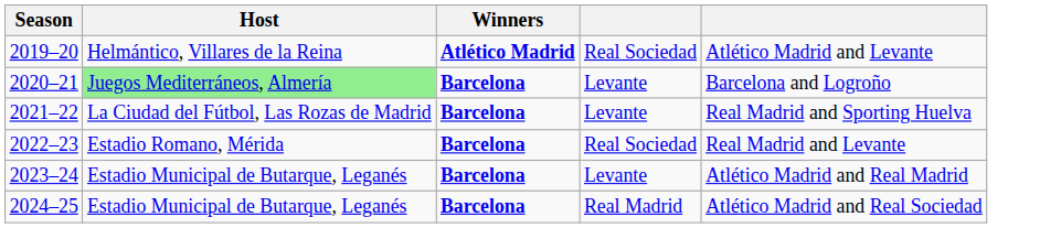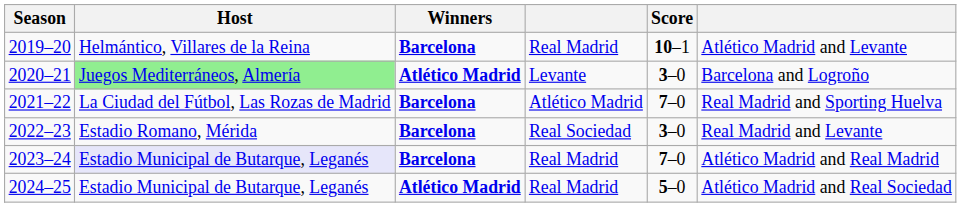+ column: Score | 10–1 | 3–0 | 7–0 | 3–0 | 7–0 | 5–0
2019–20 | Winners: Atlético Madrid -> Barcelona
2019–20 | column 4: Real Sociedad -> Real Madrid
2020–21 | Winners: Barcelona -> Atlético Madrid
2021–22 | column 4: Levante -> Atlético Madrid
2023–24 | Host: no background -> lavender background
2023–24 | column 4: Levante -> Real Madrid
2024–25 | Winners: Barcelona -> Atlético Madrid
